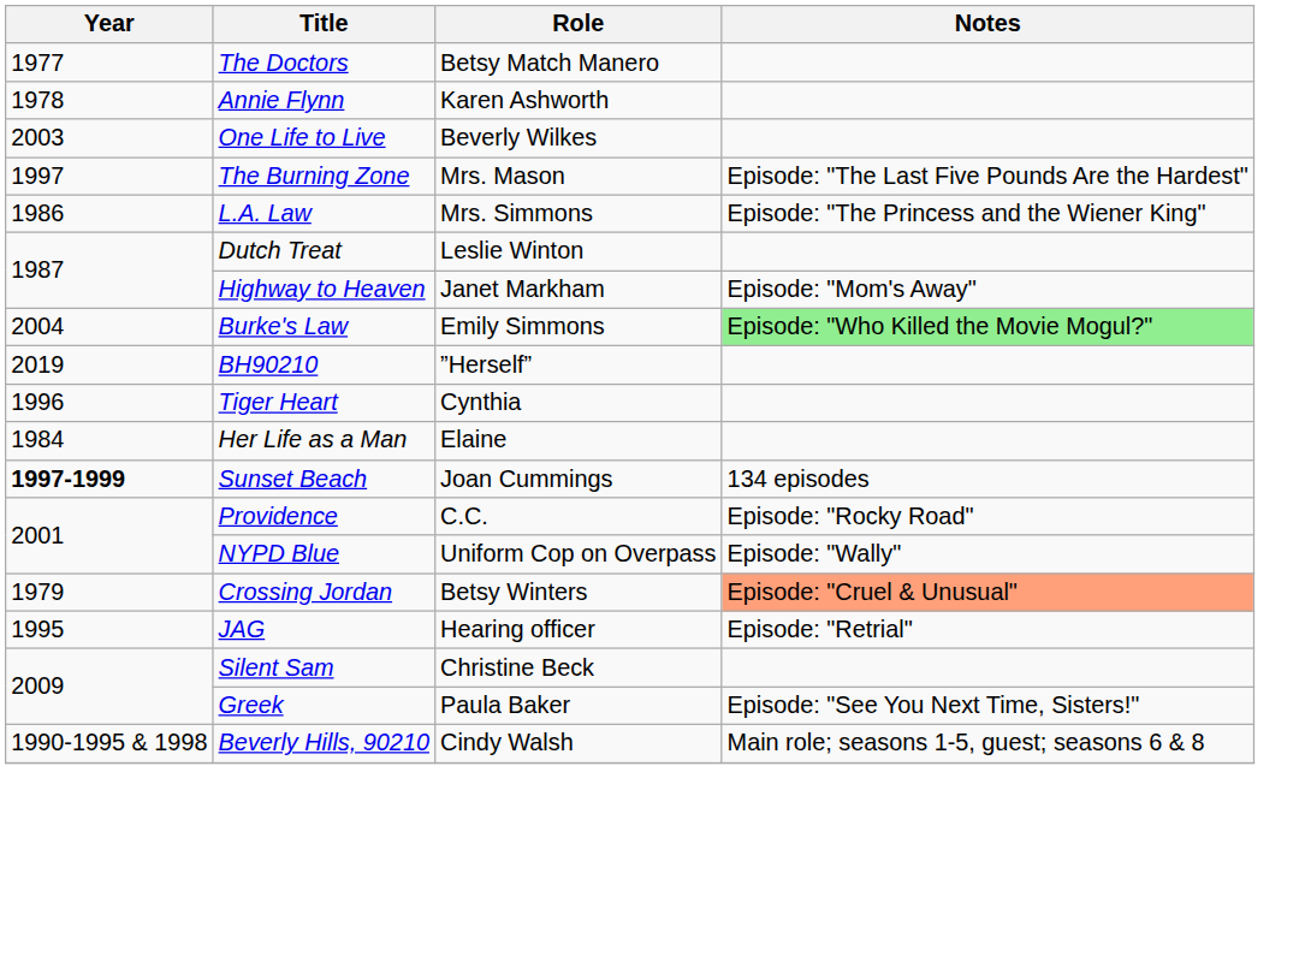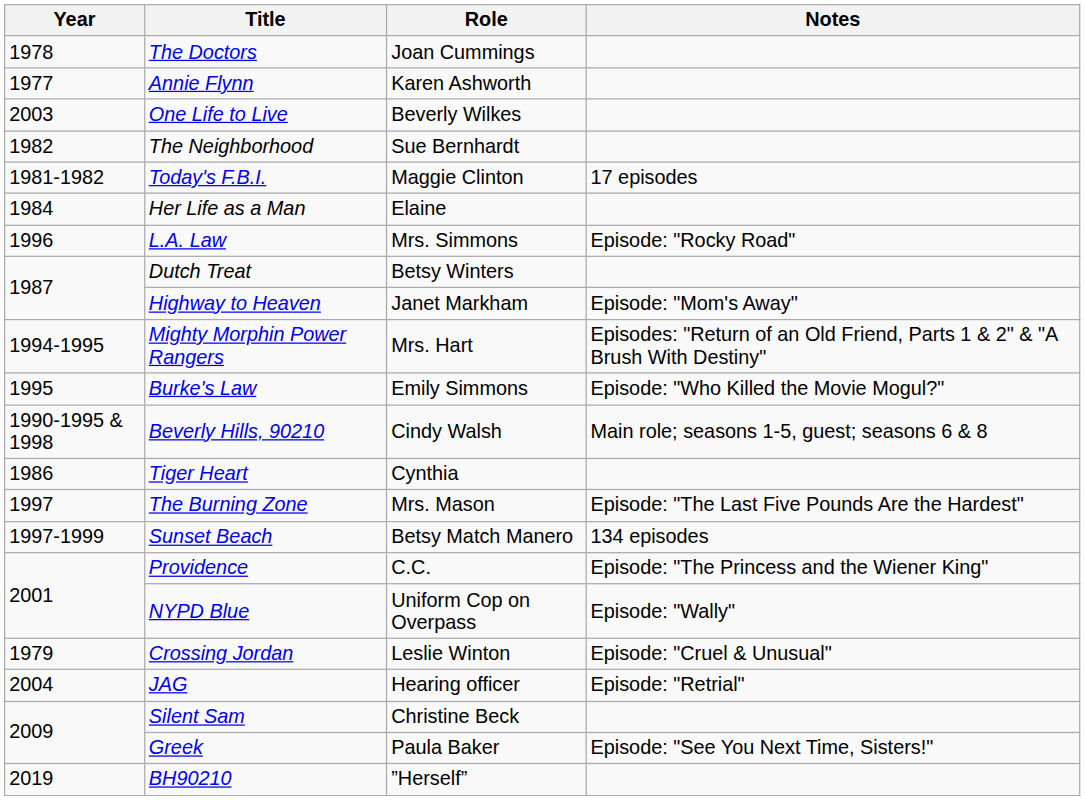The Doctors | Year: 1977 -> 1978
The Doctors | Role: Betsy Match Manero -> Joan Cummings
Annie Flynn | Year: 1978 -> 1977
+ row: 1982 | The Neighborhood | Sue Bernhardt
+ row: 1981-1982 | Today's F.B.I. | Maggie Clinton | 17 episodes
rows swapped: Her Life as a Man <-> The Burning Zone
L.A. Law | Year: 1986 -> 1996
L.A. Law | Notes: Episode: "The Princess and the Wiener King" -> Episode: "Rocky Road"
Dutch Treat | Role: Leslie Winton -> Betsy Winters
+ row: 1994-1995 | Mighty Morphin Power Rangers | Mrs. Hart | Episodes: "Return of an Old Friend, Parts 1 & 2" & "A Brush With Destiny"
Burke's Law | Year: 2004 -> 1995
Burke's Law | Notes: lightgreen background -> no background
rows swapped: Beverly Hills, 90210 <-> BH90210
Tiger Heart | Year: 1996 -> 1986
Sunset Beach | Year: bold -> normal
Sunset Beach | Role: Joan Cummings -> Betsy Match Manero
Providence | Notes: Episode: "Rocky Road" -> Episode: "The Princess and the Wiener King"
Crossing Jordan | Role: Betsy Winters -> Leslie Winton
Crossing Jordan | Notes: lightsalmon background -> no background
JAG | Year: 1995 -> 2004
